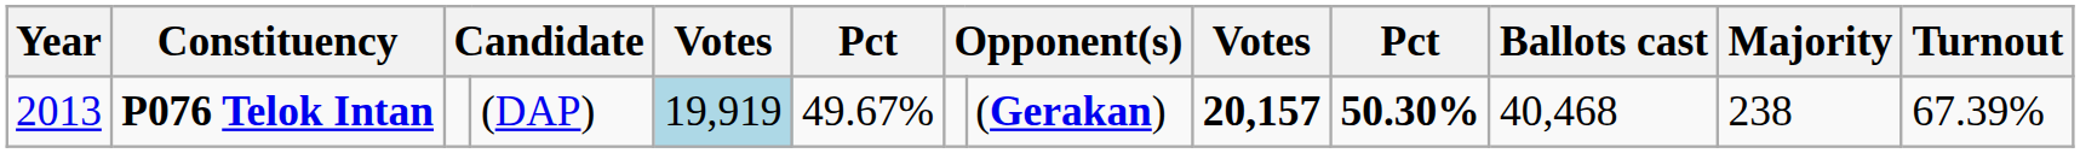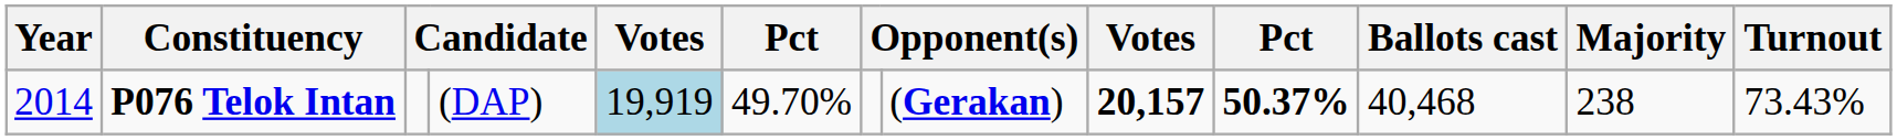P076 Telok Intan | Year: 2013 -> 2014
P076 Telok Intan | column 6: 49.67% -> 49.70%
P076 Telok Intan | column 10: 50.30% -> 50.37%
P076 Telok Intan | Turnout: 67.39% -> 73.43%
